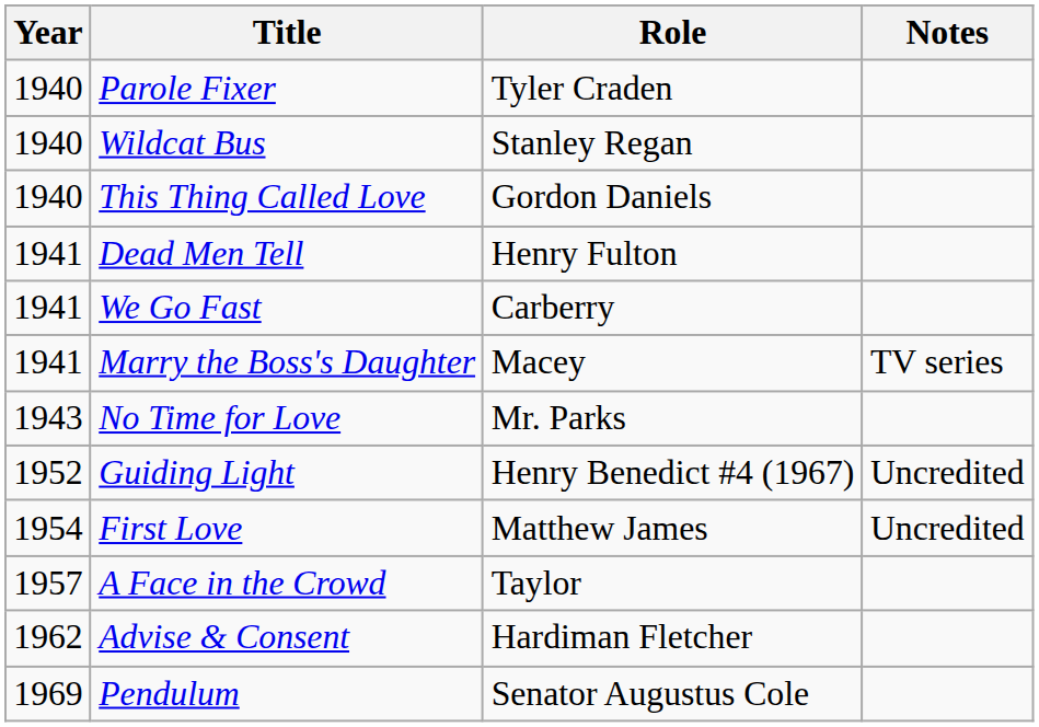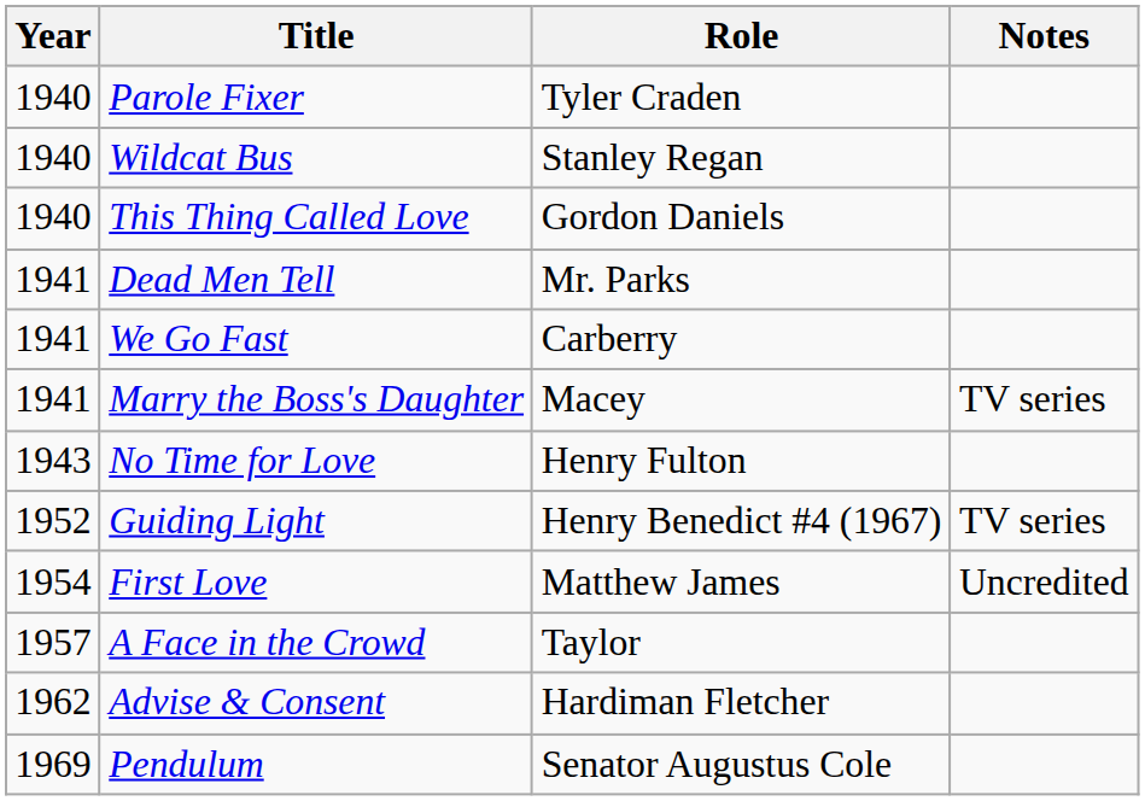Dead Men Tell | Role: Henry Fulton -> Mr. Parks
No Time for Love | Role: Mr. Parks -> Henry Fulton
Guiding Light | Notes: Uncredited -> TV series
